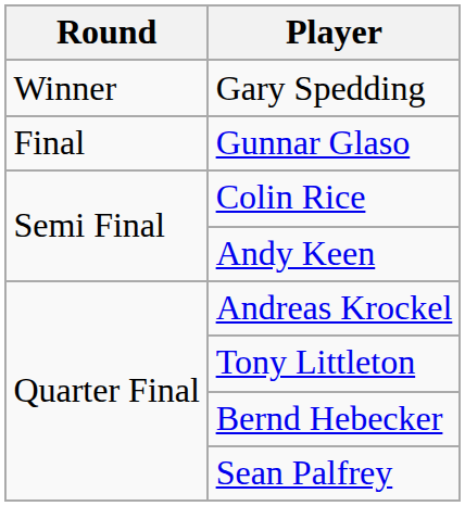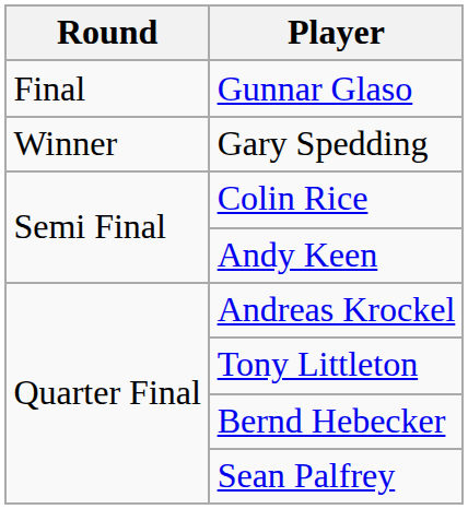rows swapped: Gary Spedding <-> Gunnar Glaso
